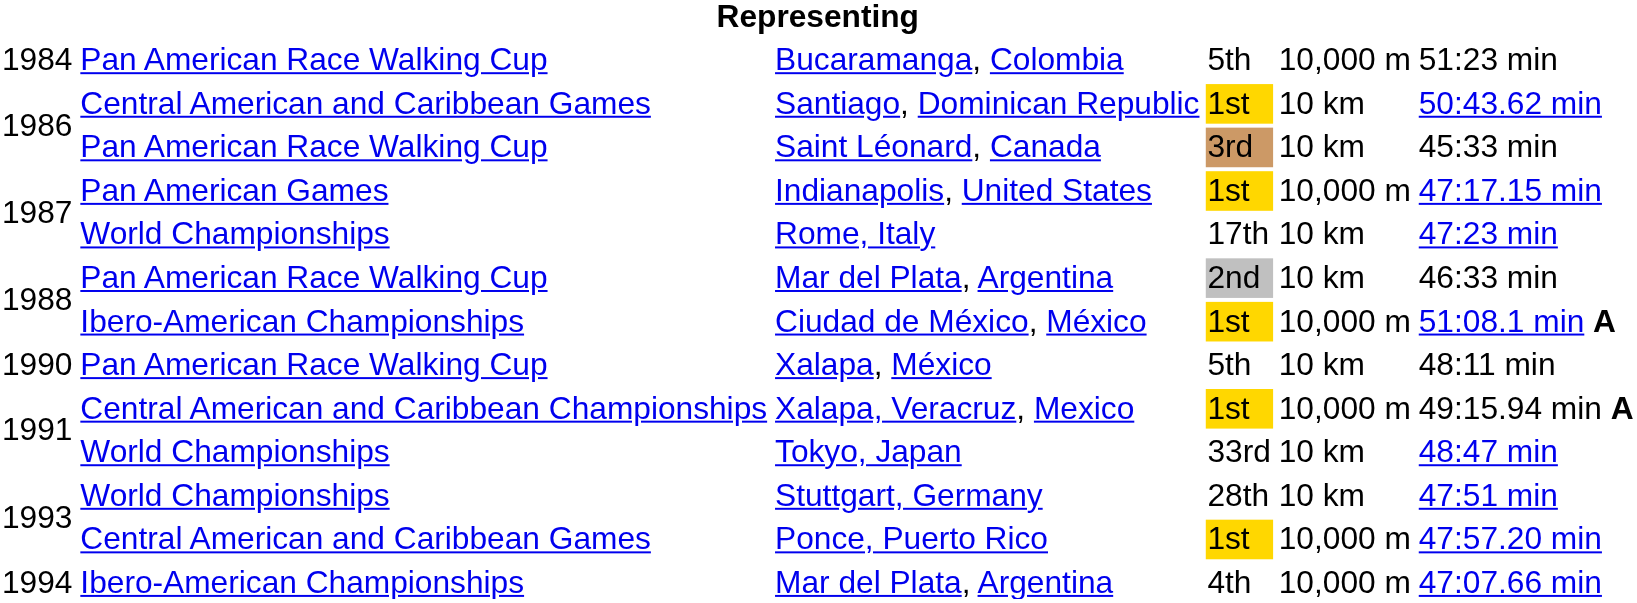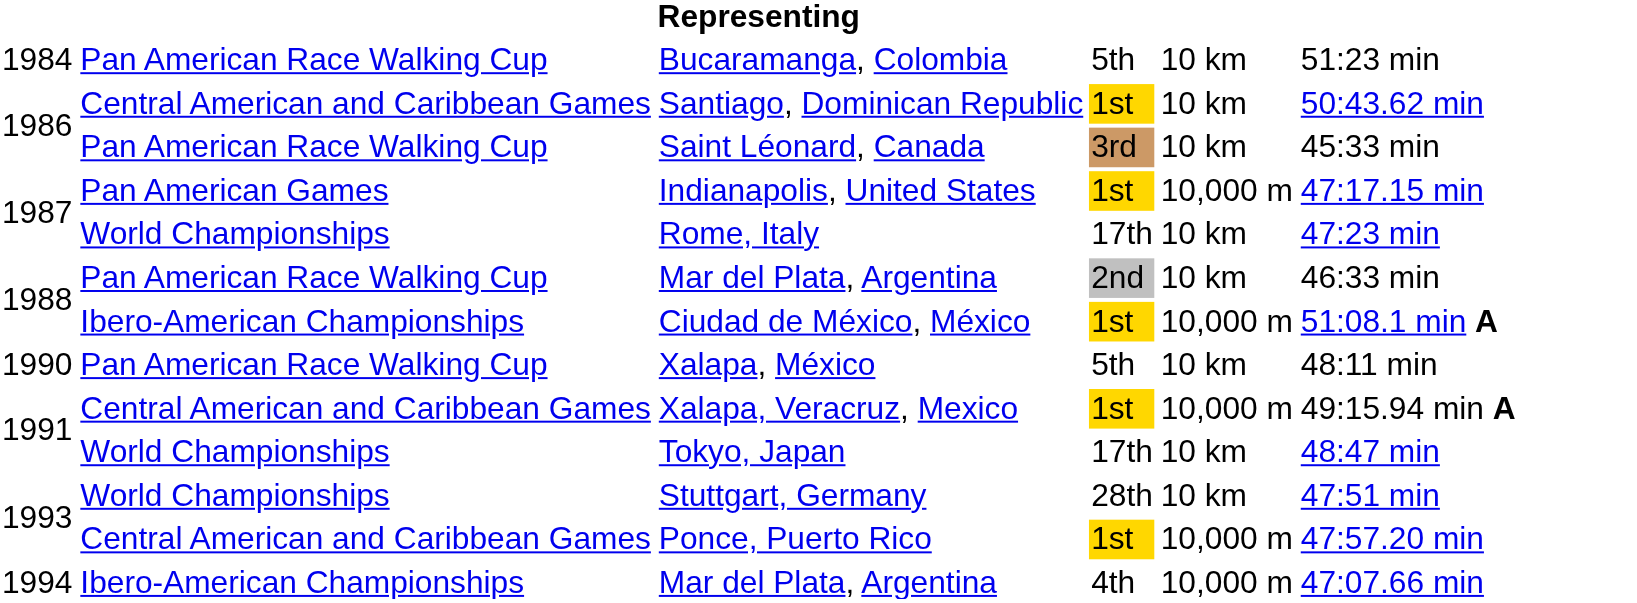Bucaramanga, Colombia | column 5: 10,000 m -> 10 km
Xalapa, Veracruz, Mexico | column 2: Central American and Caribbean Championships -> Central American and Caribbean Games
Tokyo, Japan | column 4: 33rd -> 17th
